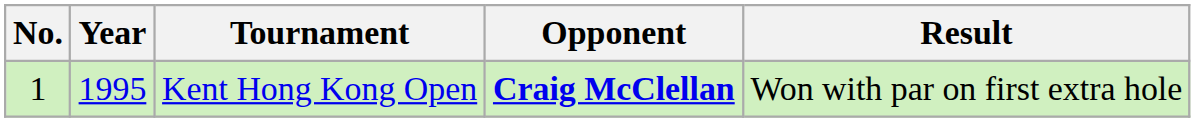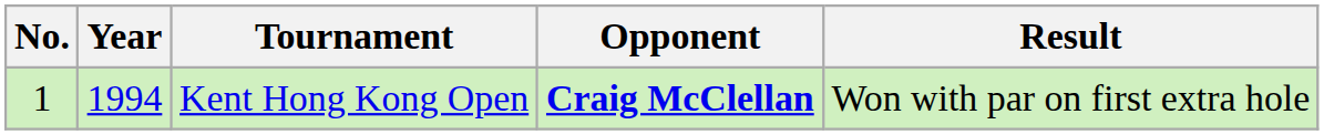Kent Hong Kong Open | Year: 1995 -> 1994
